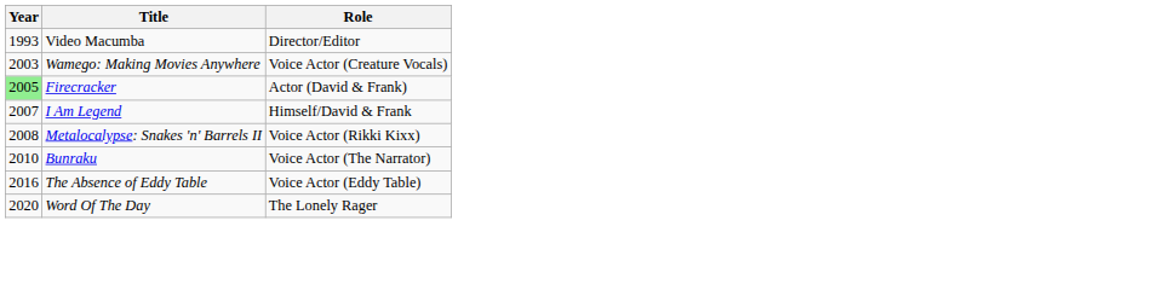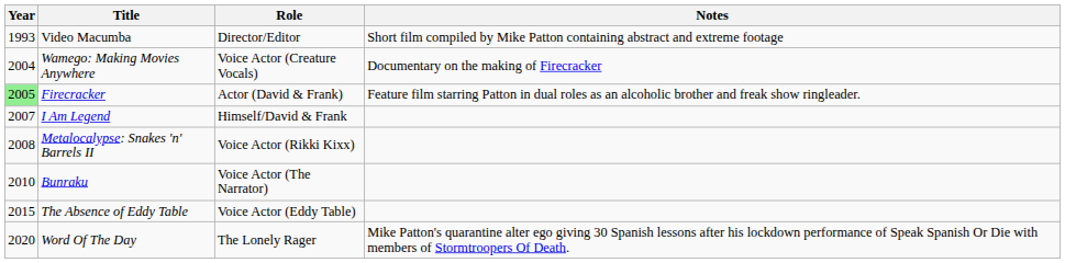+ column: Notes | Short film compiled by Mike Patton containing abstract and extreme footage | Documentary on the making of Firecracker | Feature film starring Patton in dual roles as an alcoholic brother and freak show ringleader. | Mike Patton's quarantine alter ego giving 30 Spanish lessons after his lockdown performance of Speak Spanish Or Die with members of Stormtroopers Of Death.
Wamego: Making Movies Anywhere | Year: 2003 -> 2004
The Absence of Eddy Table | Year: 2016 -> 2015
